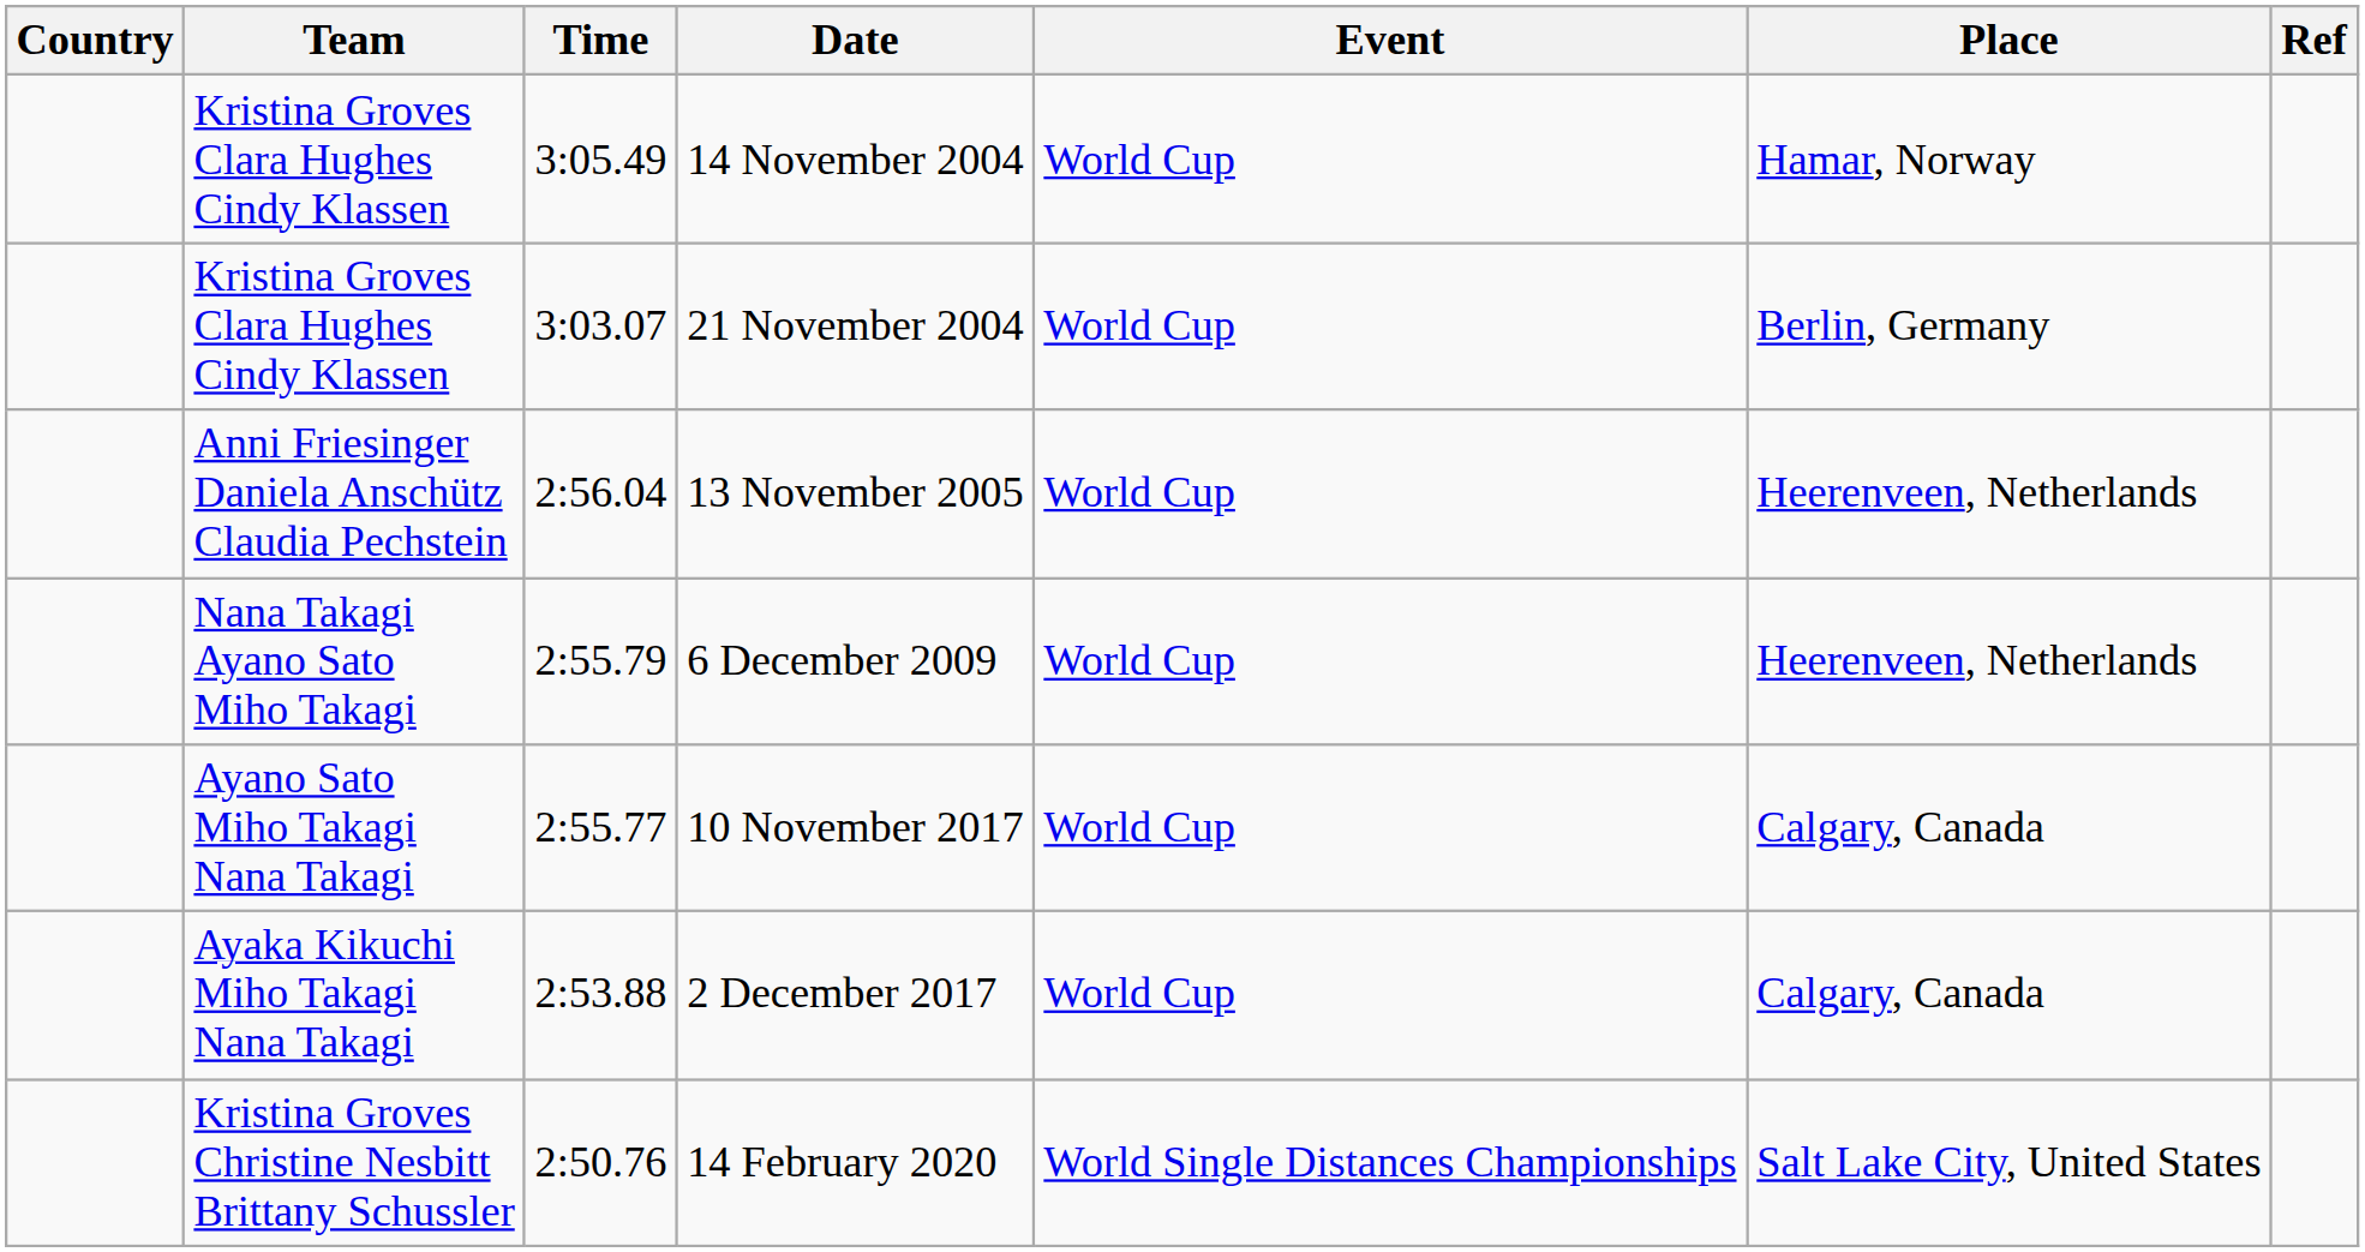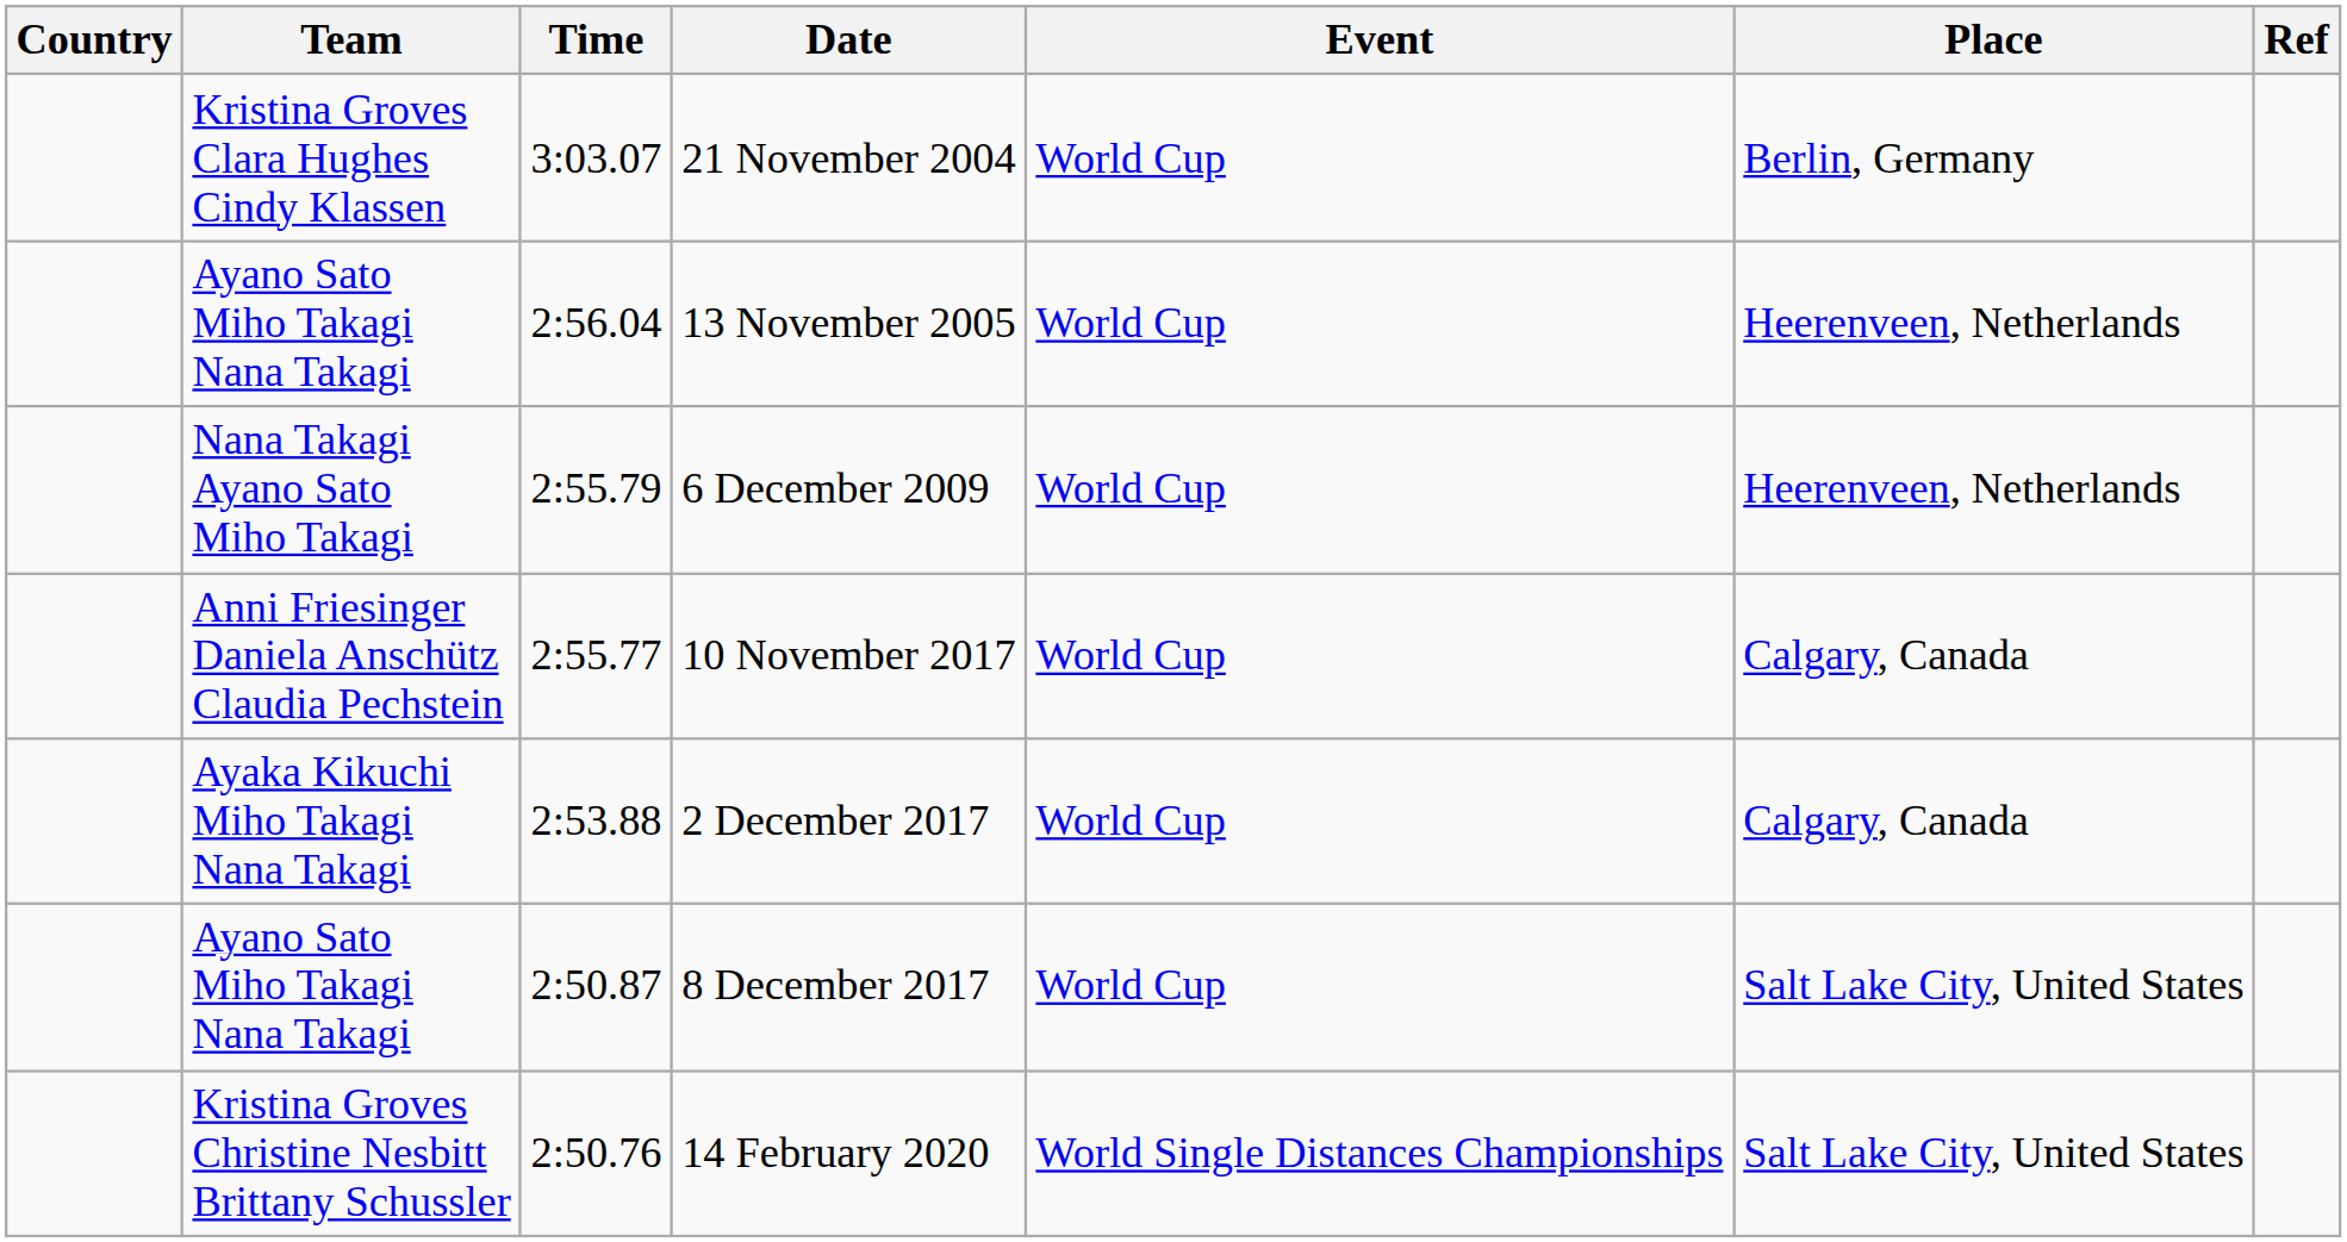- row: Kristina Groves Clara Hughes Cindy Klassen | 3:05.49 | 14 November 2004 | World Cup | Hamar, Norway
13 November 2005 | Team: Anni Friesinger Daniela Anschütz Claudia Pechstein -> Ayano Sato Miho Takagi Nana Takagi
10 November 2017 | Team: Ayano Sato Miho Takagi Nana Takagi -> Anni Friesinger Daniela Anschütz Claudia Pechstein
+ row: Ayano Sato Miho Takagi Nana Takagi | 2:50.87 | 8 December 2017 | World Cup | Salt Lake City, United States
